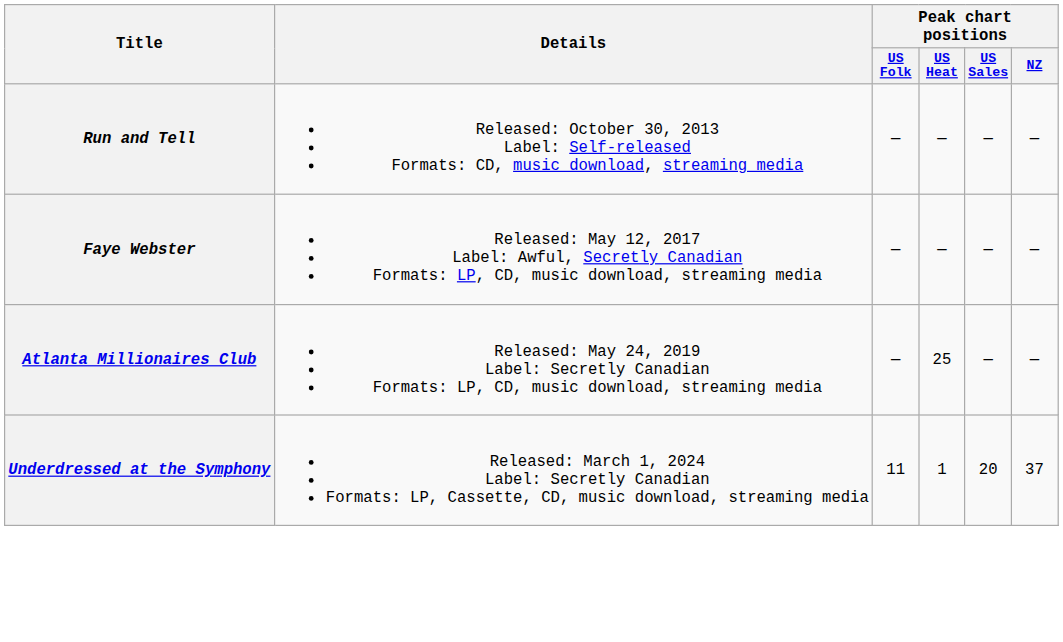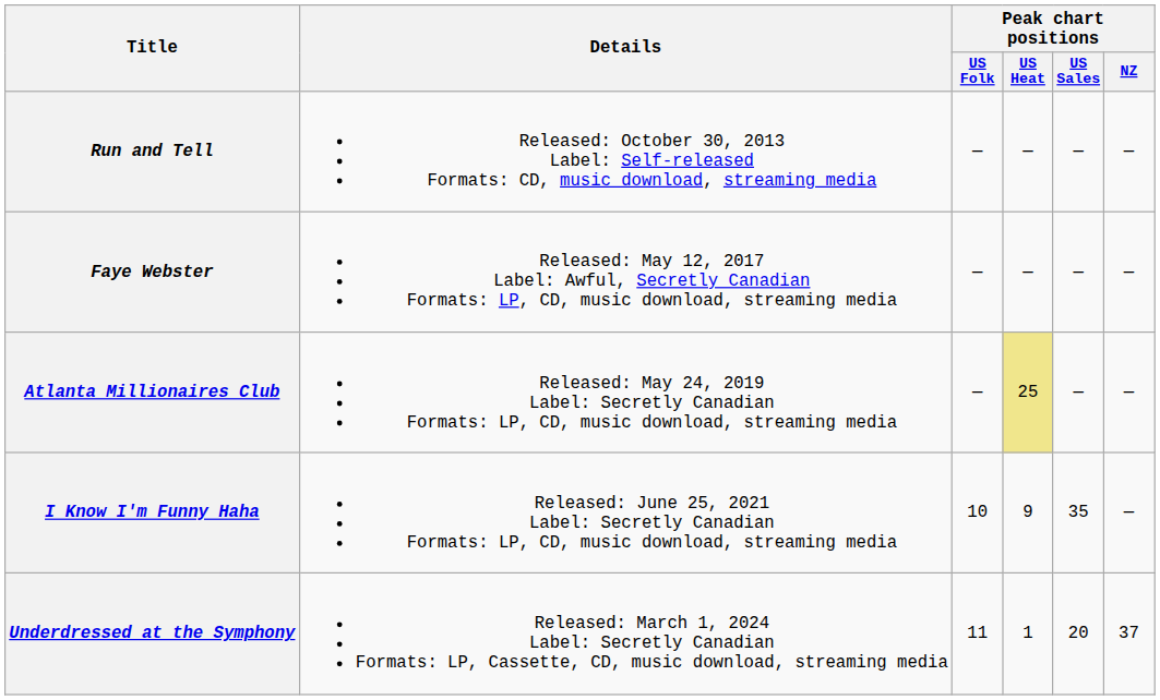Atlanta Millionaires Club | Peak chart positions / US Heat: no background -> khaki background
+ row: I Know I'm Funny Haha | Released: June 25, 2021 Label: Secretly Canadian Formats: LP, CD, music download, streaming media | 10 | 9 | 35 | —
